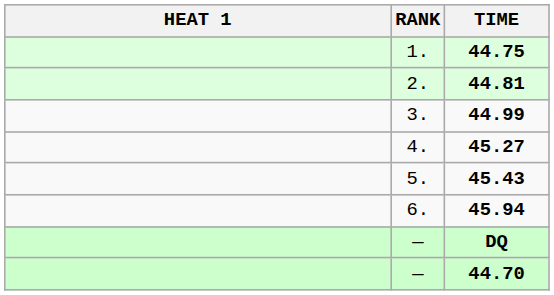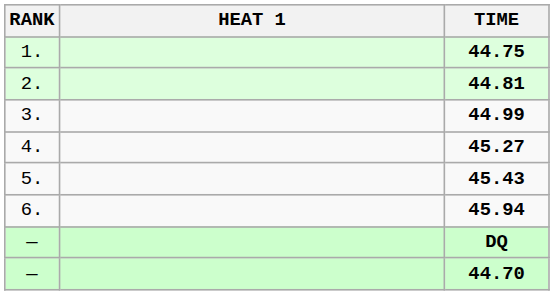columns swapped: RANK <-> HEAT 1
